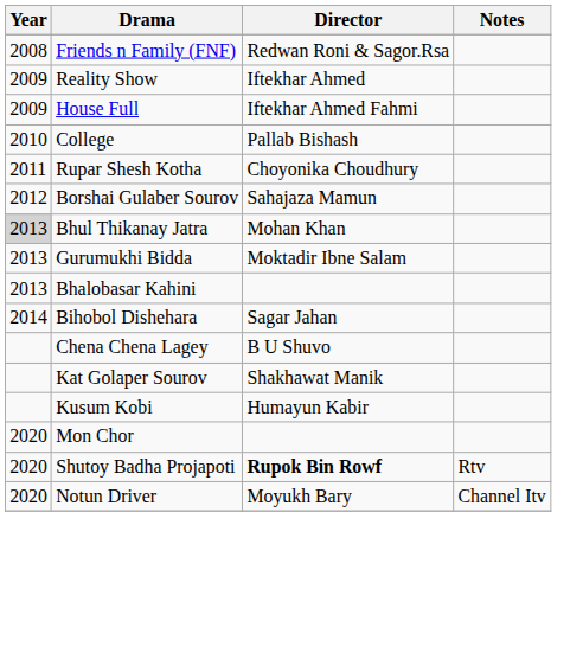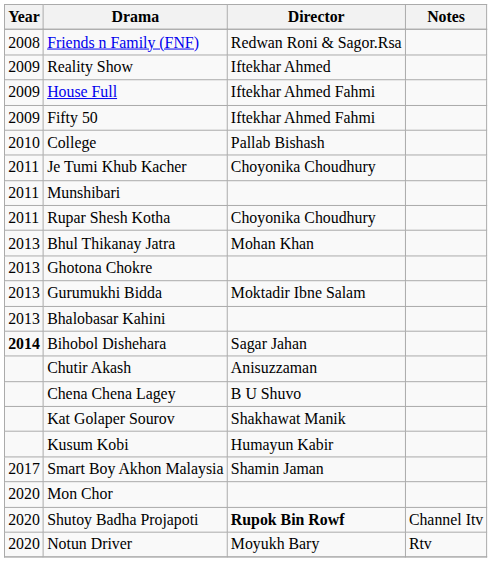+ row: 2009 | Fifty 50 | Iftekhar Ahmed Fahmi
+ row: 2011 | Je Tumi Khub Kacher | Choyonika Choudhury
+ row: 2011 | Munshibari
- row: 2012 | Borshai Gulaber Sourov | Sahajaza Mamun
Bhul Thikanay Jatra | Year: lightgrey background -> no background
+ row: 2013 | Ghotona Chokre
Bihobol Dishehara | Year: normal -> bold
+ row: Chutir Akash | Anisuzzaman
+ row: 2017 | Smart Boy Akhon Malaysia | Shamin Jaman
Shutoy Badha Projapoti | Notes: Rtv -> Channel Itv
Notun Driver | Notes: Channel Itv -> Rtv
